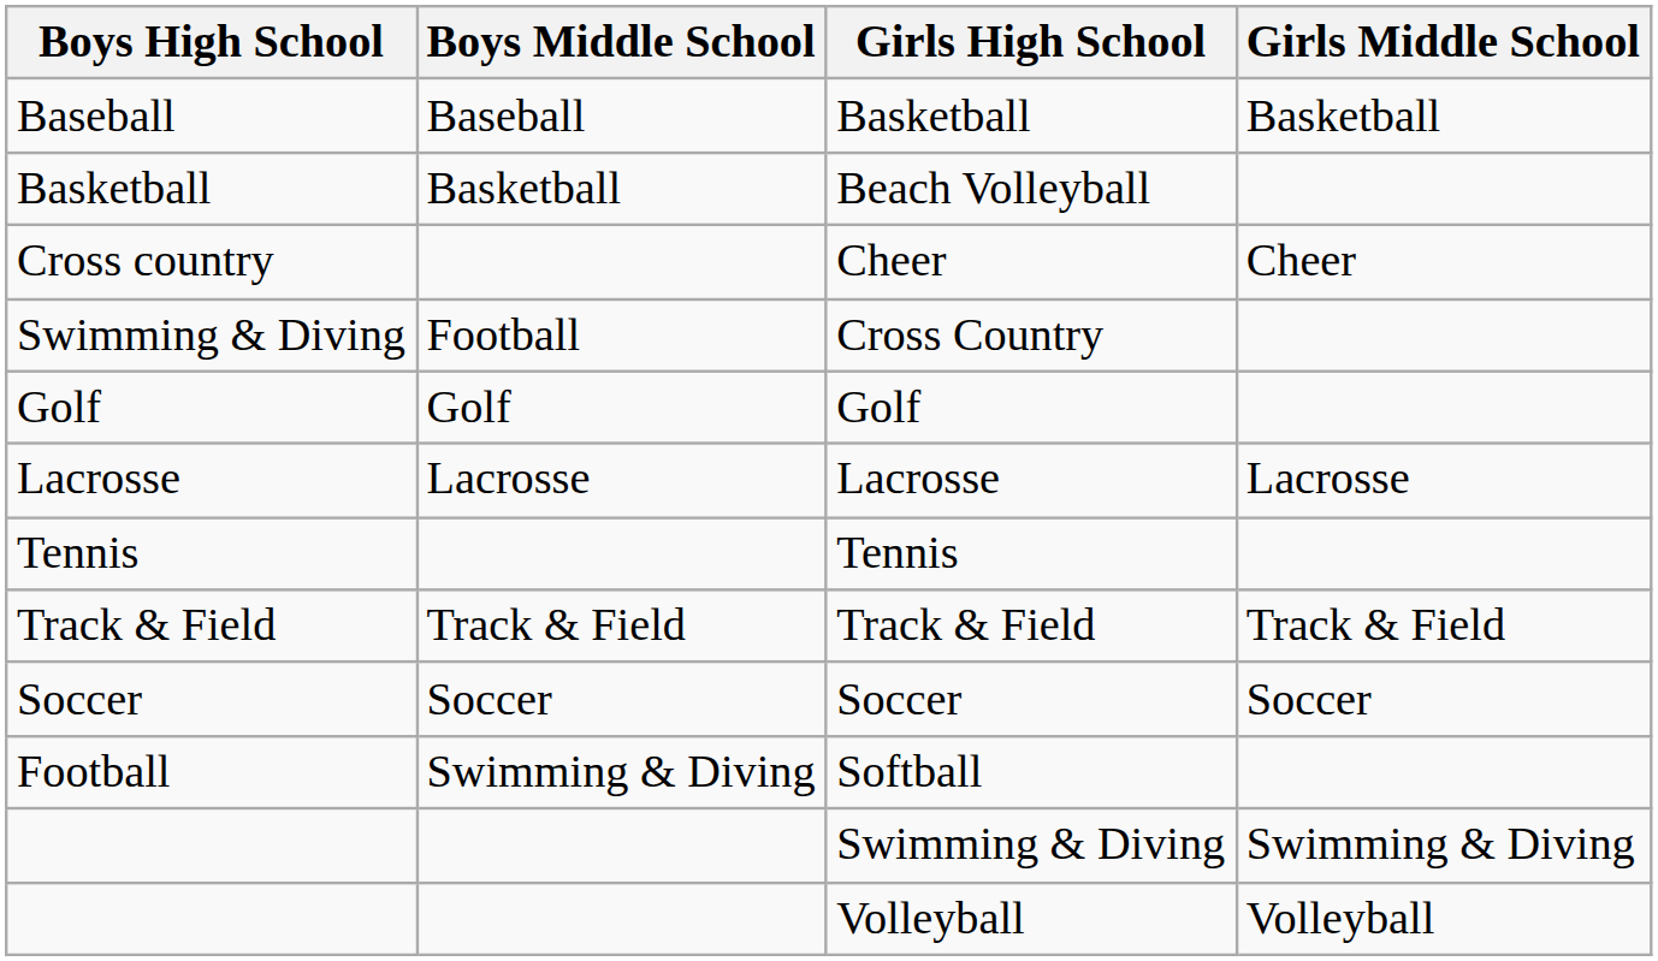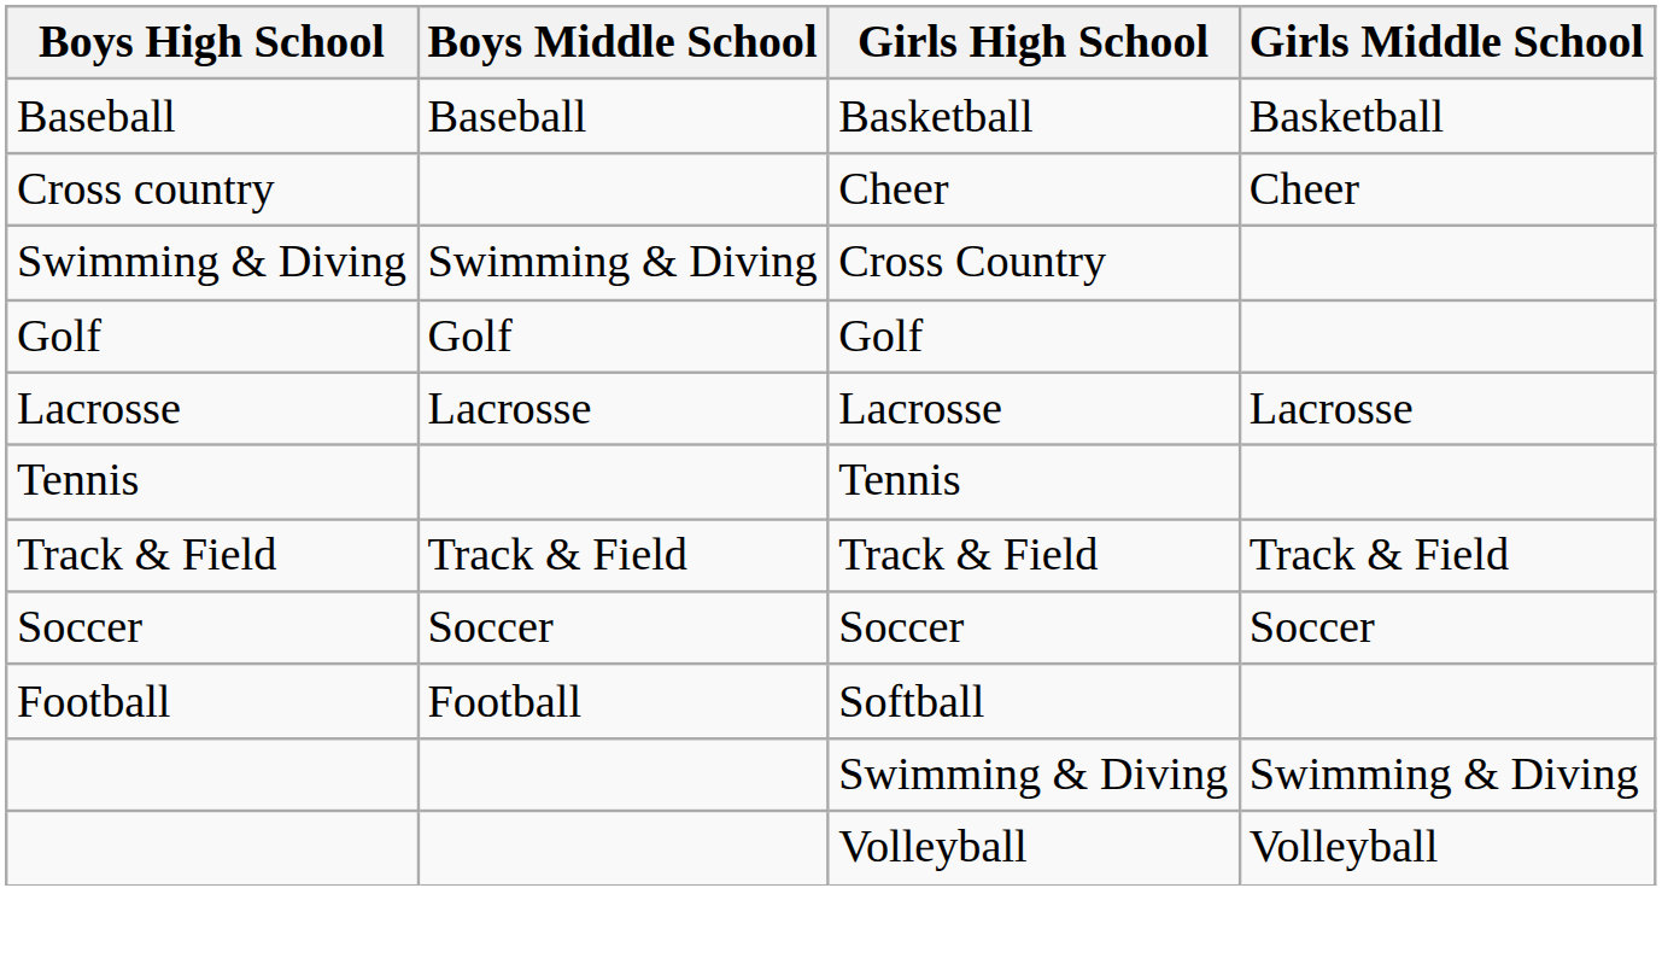- row: Basketball | Basketball | Beach Volleyball
Cross Country | Boys Middle School: Football -> Swimming & Diving
Softball | Boys Middle School: Swimming & Diving -> Football
